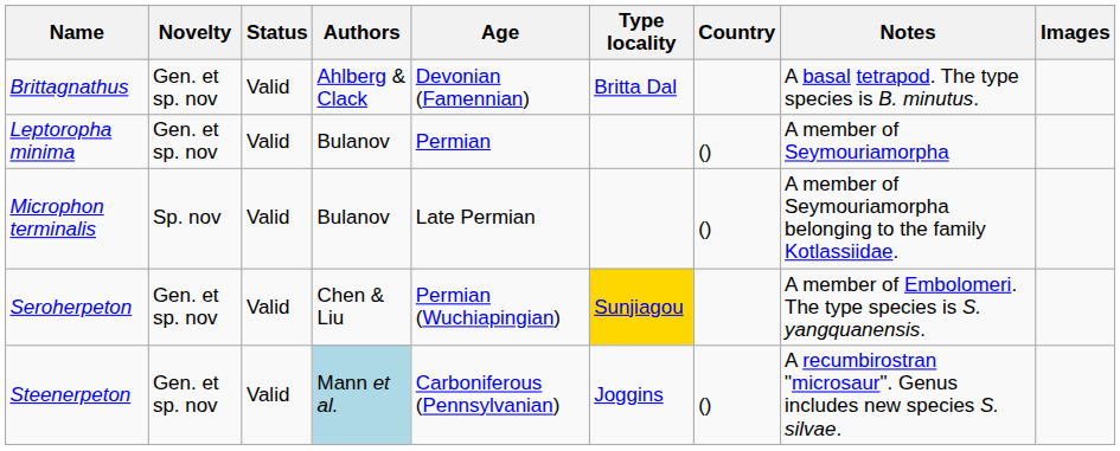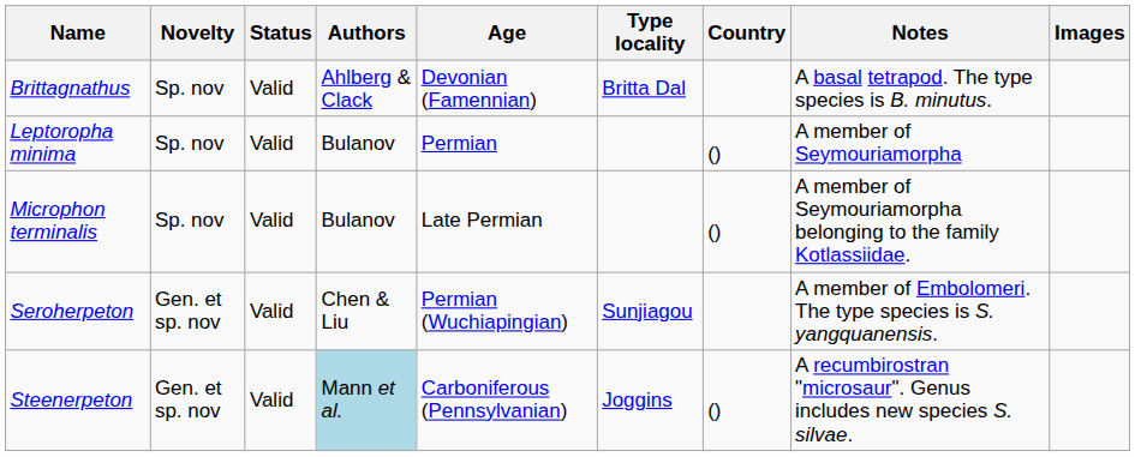Brittagnathus | Novelty: Gen. et sp. nov -> Sp. nov
Leptoropha minima | Novelty: Gen. et sp. nov -> Sp. nov
Seroherpeton | Type locality: gold background -> no background
